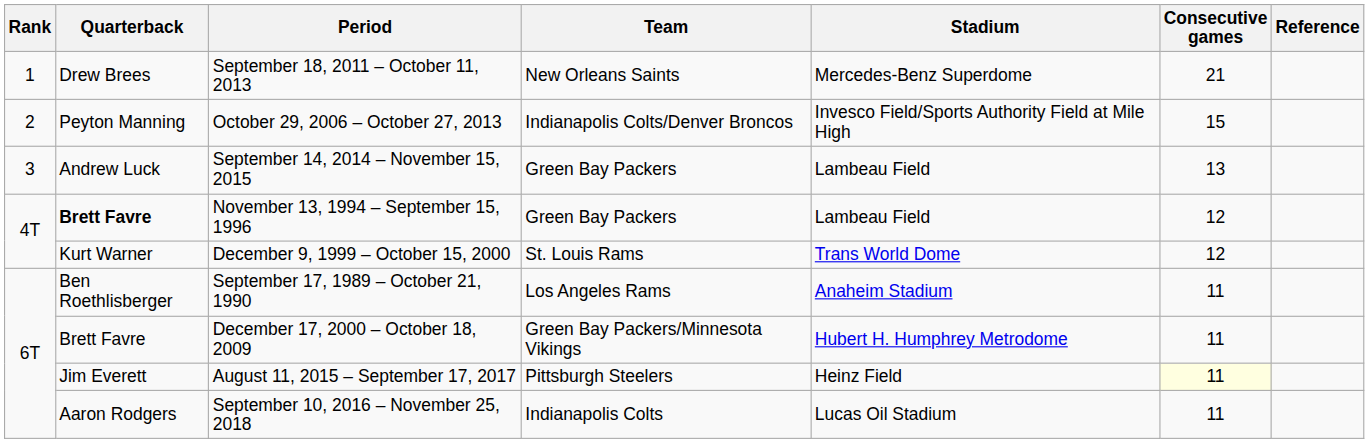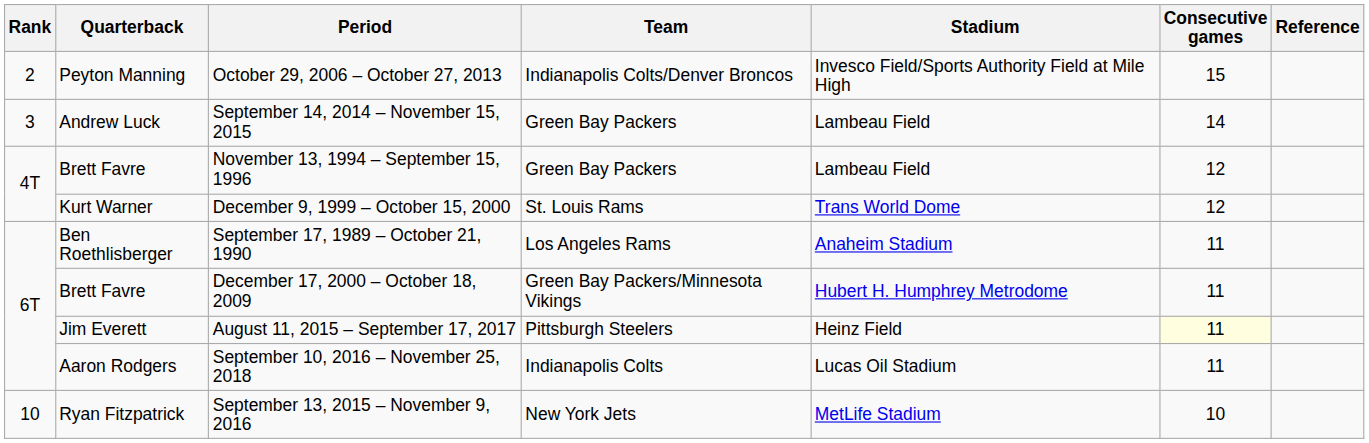- row: 1 | Drew Brees | September 18, 2011 – October 11, 2013 | New Orleans Saints | Mercedes-Benz Superdome | 21
September 14, 2014 – November 15, 2015 | Consecutive games: 13 -> 14
November 13, 1994 – September 15, 1996 | Quarterback: bold -> normal
+ row: 10 | Ryan Fitzpatrick | September 13, 2015 – November 9, 2016 | New York Jets | MetLife Stadium | 10
